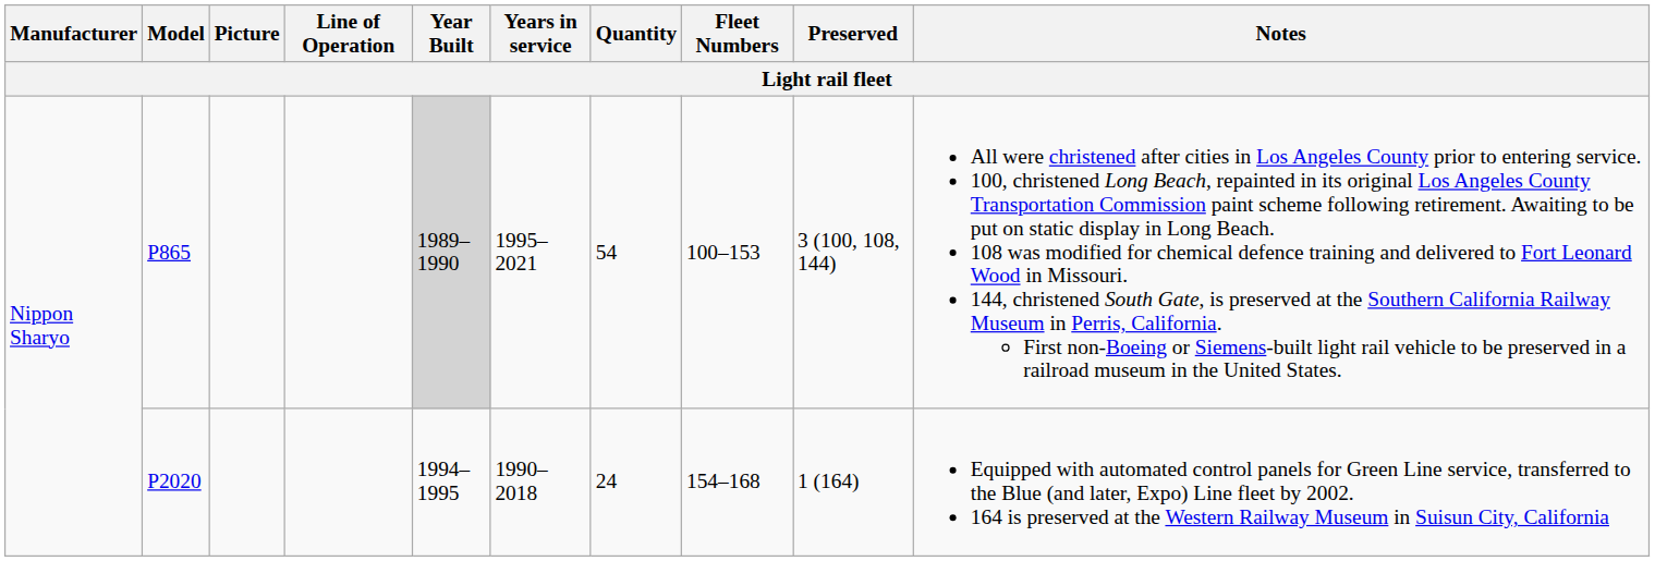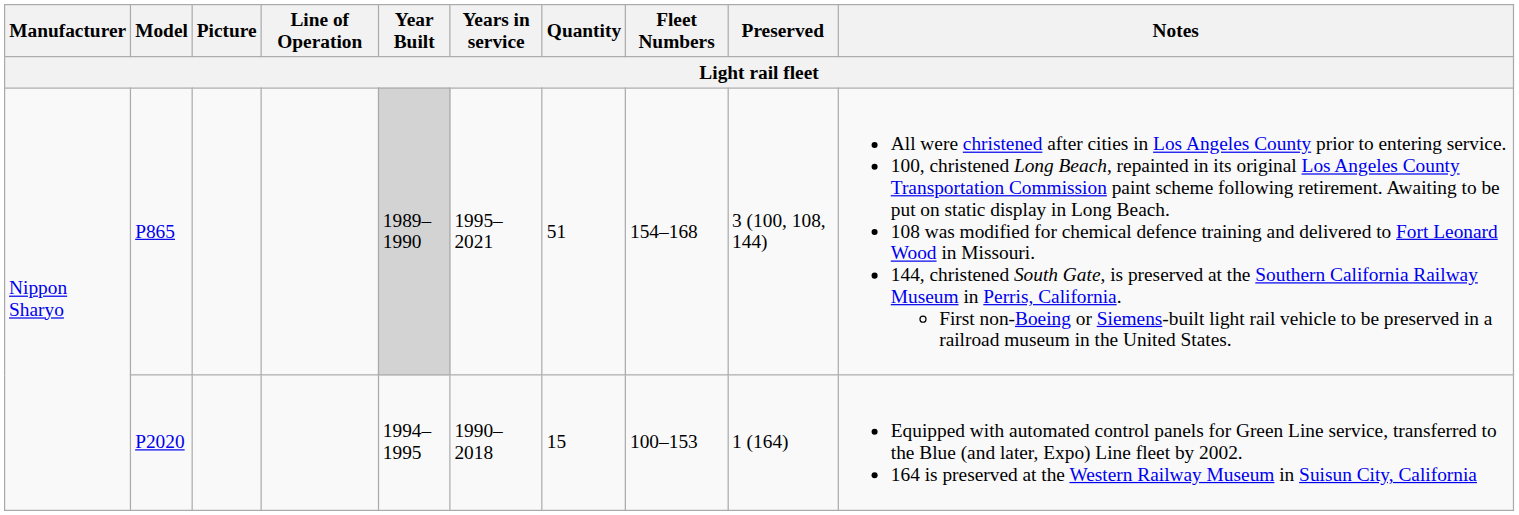P865 | Quantity: 54 -> 51
P865 | Fleet Numbers: 100–153 -> 154–168
P2020 | Quantity: 24 -> 15
P2020 | Fleet Numbers: 154–168 -> 100–153
